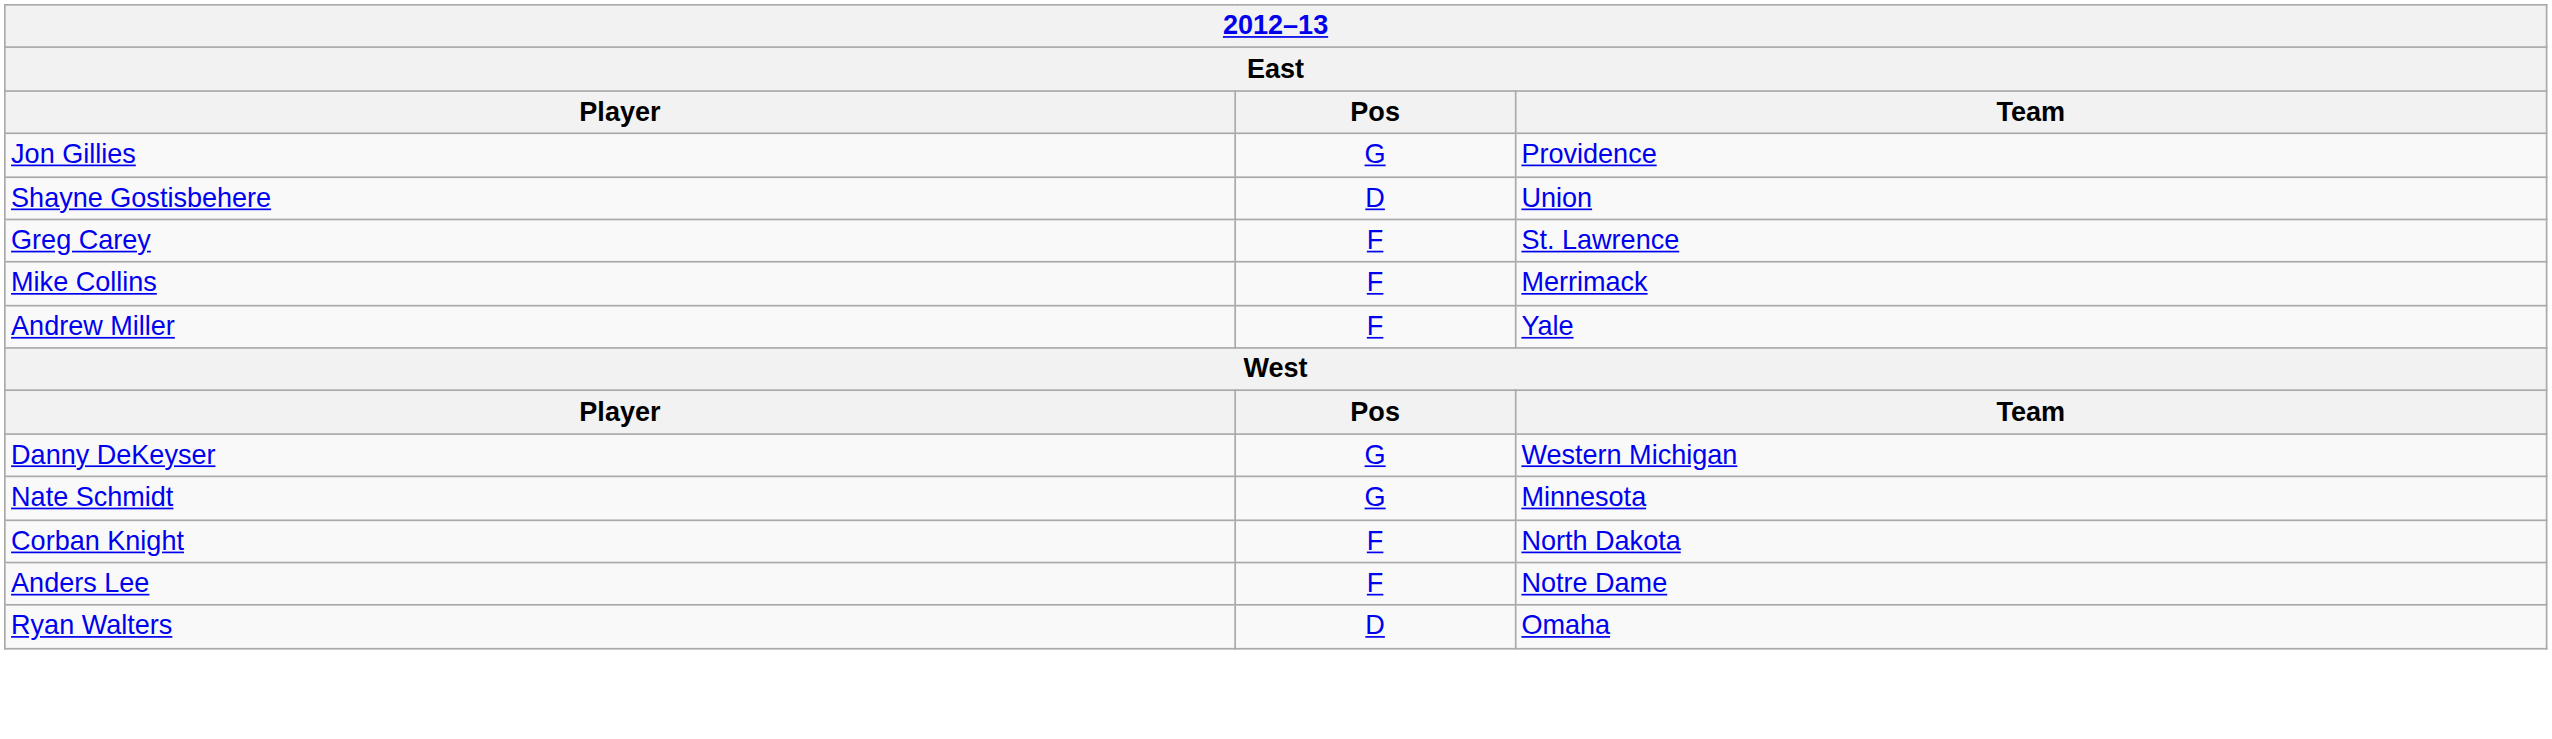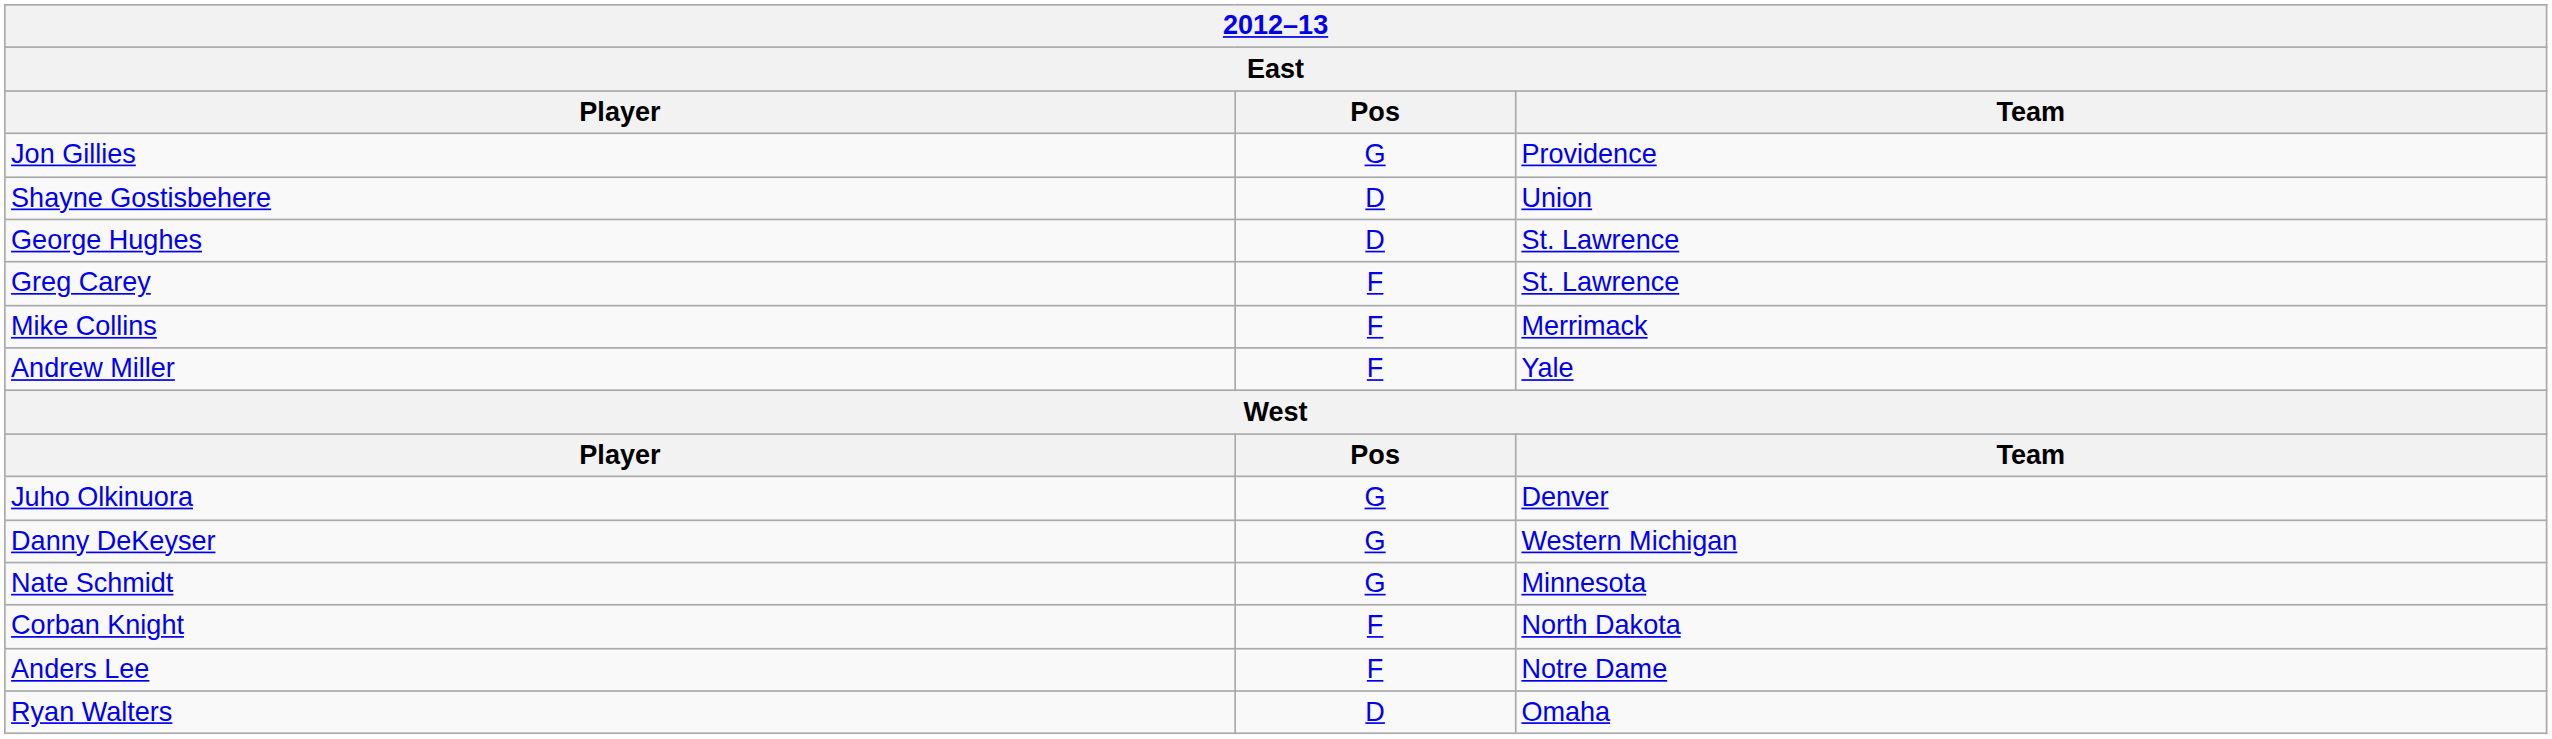+ row: George Hughes | D | St. Lawrence
+ row: Juho Olkinuora | G | Denver
